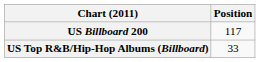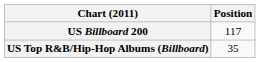US Top R&B/Hip-Hop Albums (Billboard) | Position: 33 -> 35
